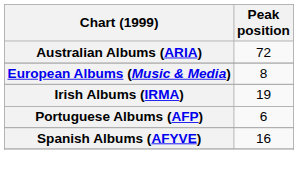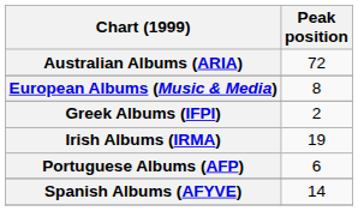+ row: Greek Albums (IFPI) | 2
Spanish Albums (AFYVE) | Peak position: 16 -> 14
